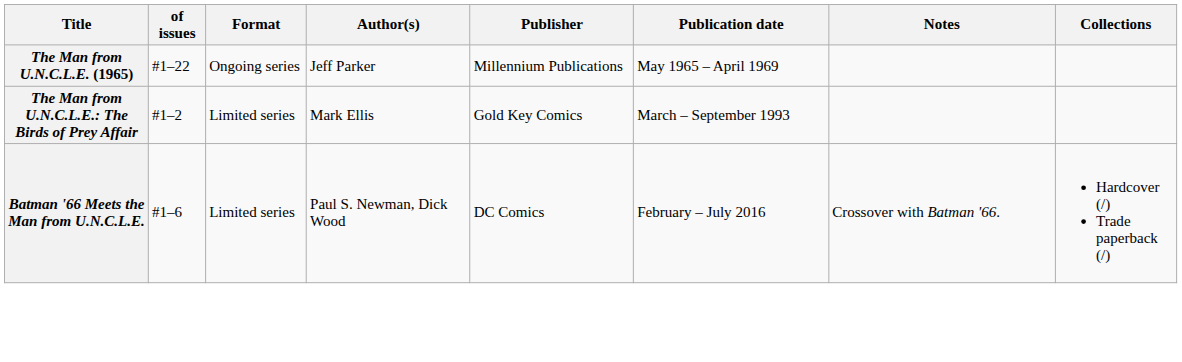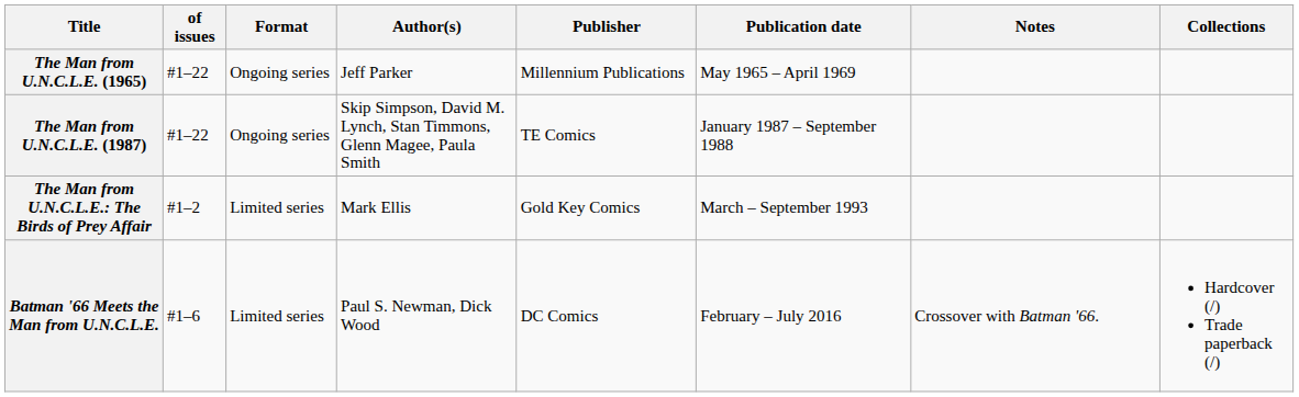+ row: The Man from U.N.C.L.E. (1987) | #1–22 | Ongoing series | Skip Simpson, David M. Lynch, Stan Timmons, Glenn Magee, Paula Smith | TE Comics | January 1987 – September 1988
